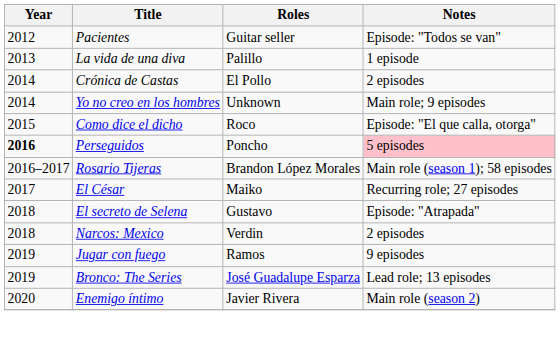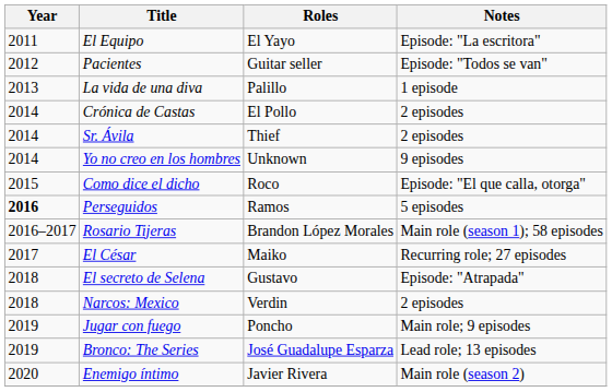+ row: 2011 | El Equipo | El Yayo | Episode: "La escritora"
+ row: 2014 | Sr. Ávila | Thief | 2 episodes
Yo no creo en los hombres | Notes: Main role; 9 episodes -> 9 episodes
Perseguidos | Roles: Poncho -> Ramos
Perseguidos | Notes: pink background -> no background
Jugar con fuego | Roles: Ramos -> Poncho
Jugar con fuego | Notes: 9 episodes -> Main role; 9 episodes
